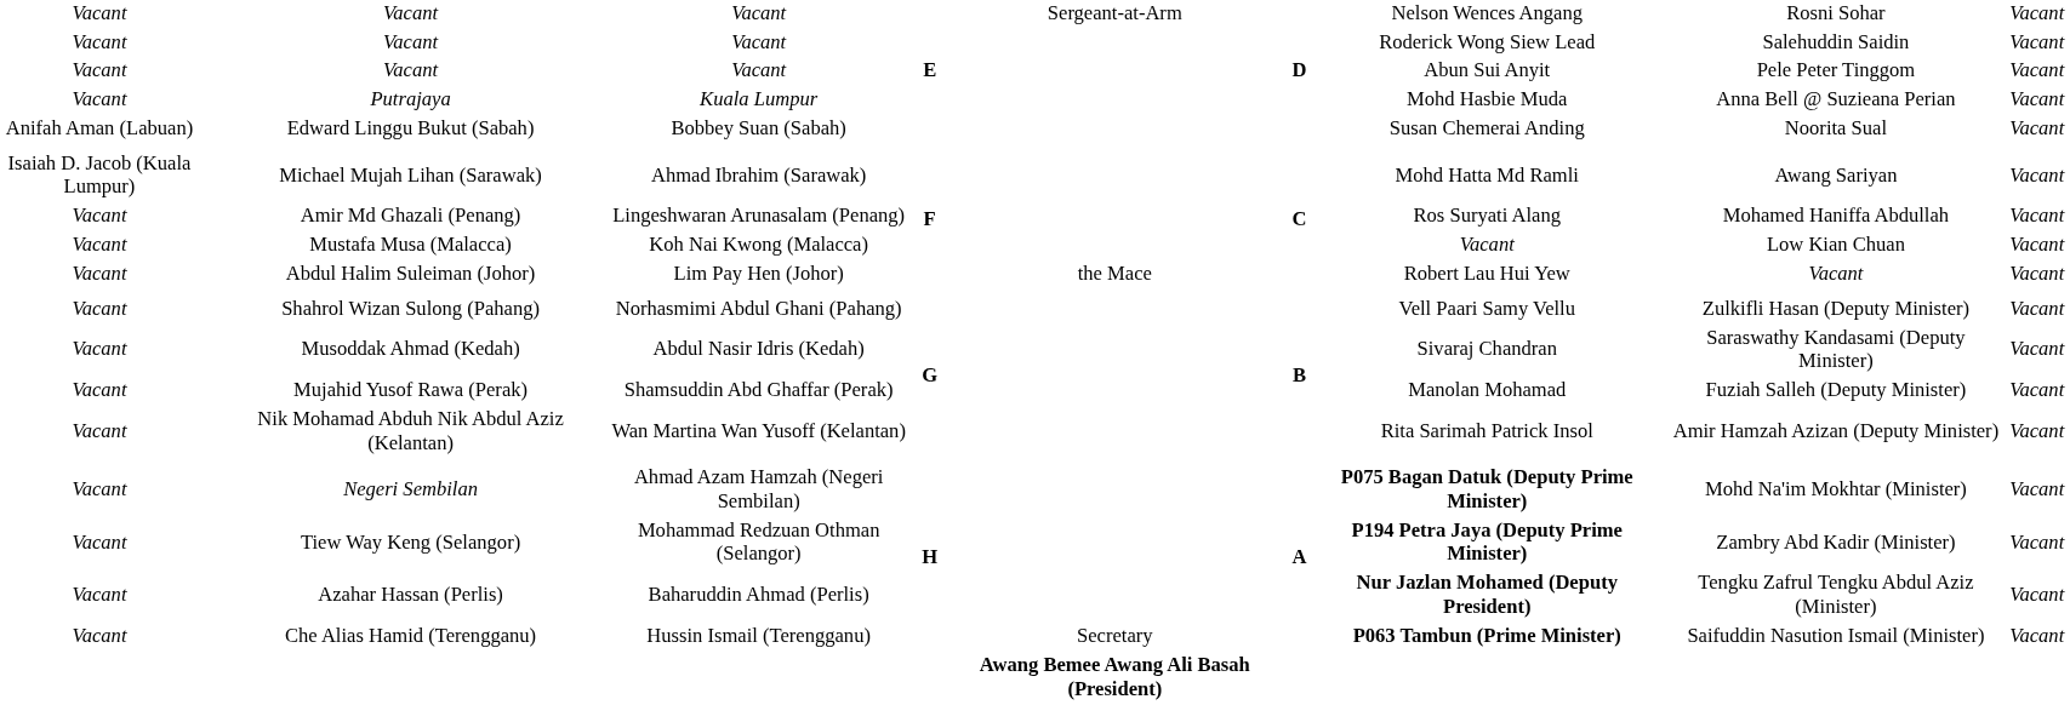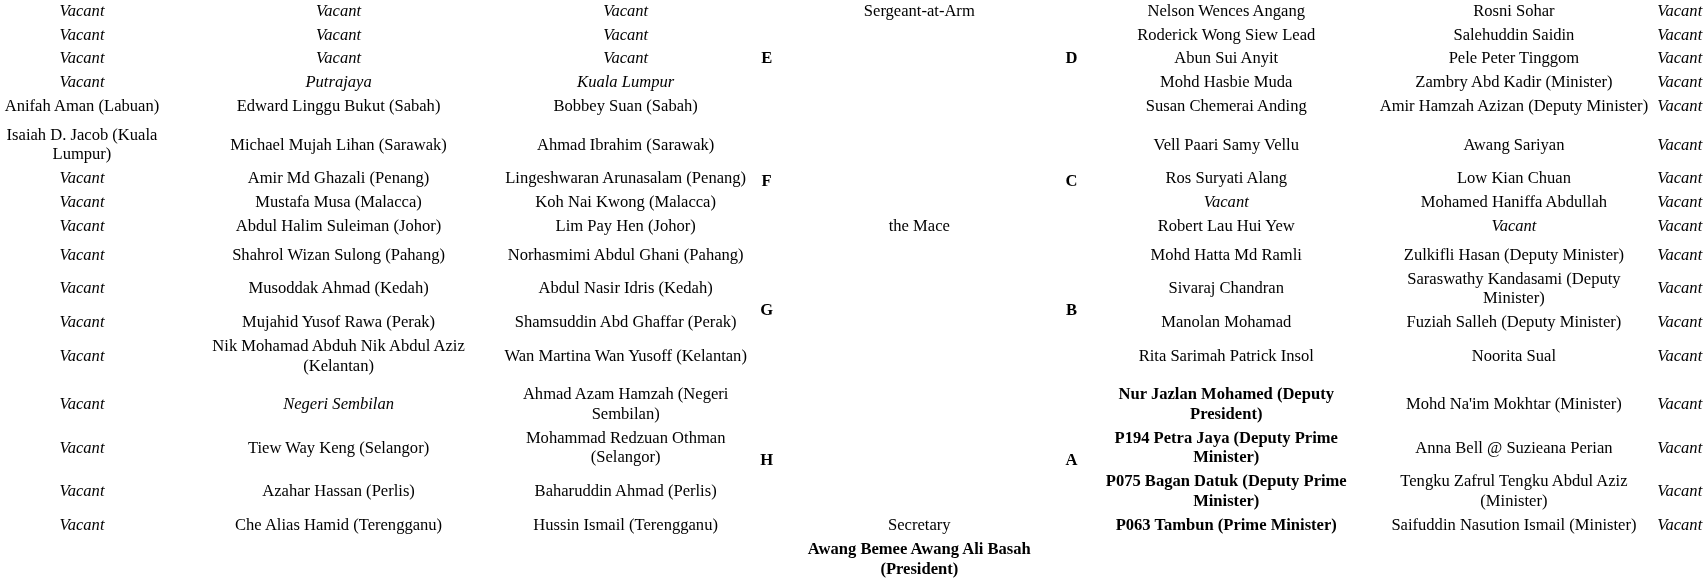Putrajaya | column 8: Anna Bell @ Suzieana Perian -> Zambry Abd Kadir (Minister)
Edward Linggu Bukut (Sabah) | column 8: Noorita Sual -> Amir Hamzah Azizan (Deputy Minister)
Michael Mujah Lihan (Sarawak) | column 7: Mohd Hatta Md Ramli -> Vell Paari Samy Vellu
Amir Md Ghazali (Penang) | column 8: Mohamed Haniffa Abdullah -> Low Kian Chuan
Mustafa Musa (Malacca) | column 8: Low Kian Chuan -> Mohamed Haniffa Abdullah
Shahrol Wizan Sulong (Pahang) | column 7: Vell Paari Samy Vellu -> Mohd Hatta Md Ramli
Nik Mohamad Abduh Nik Abdul Aziz (Kelantan) | column 8: Amir Hamzah Azizan (Deputy Minister) -> Noorita Sual
Negeri Sembilan | column 7: P075 Bagan Datuk (Deputy Prime Minister) -> Nur Jazlan Mohamed (Deputy President)
Tiew Way Keng (Selangor) | column 8: Zambry Abd Kadir (Minister) -> Anna Bell @ Suzieana Perian
Azahar Hassan (Perlis) | column 7: Nur Jazlan Mohamed (Deputy President) -> P075 Bagan Datuk (Deputy Prime Minister)
